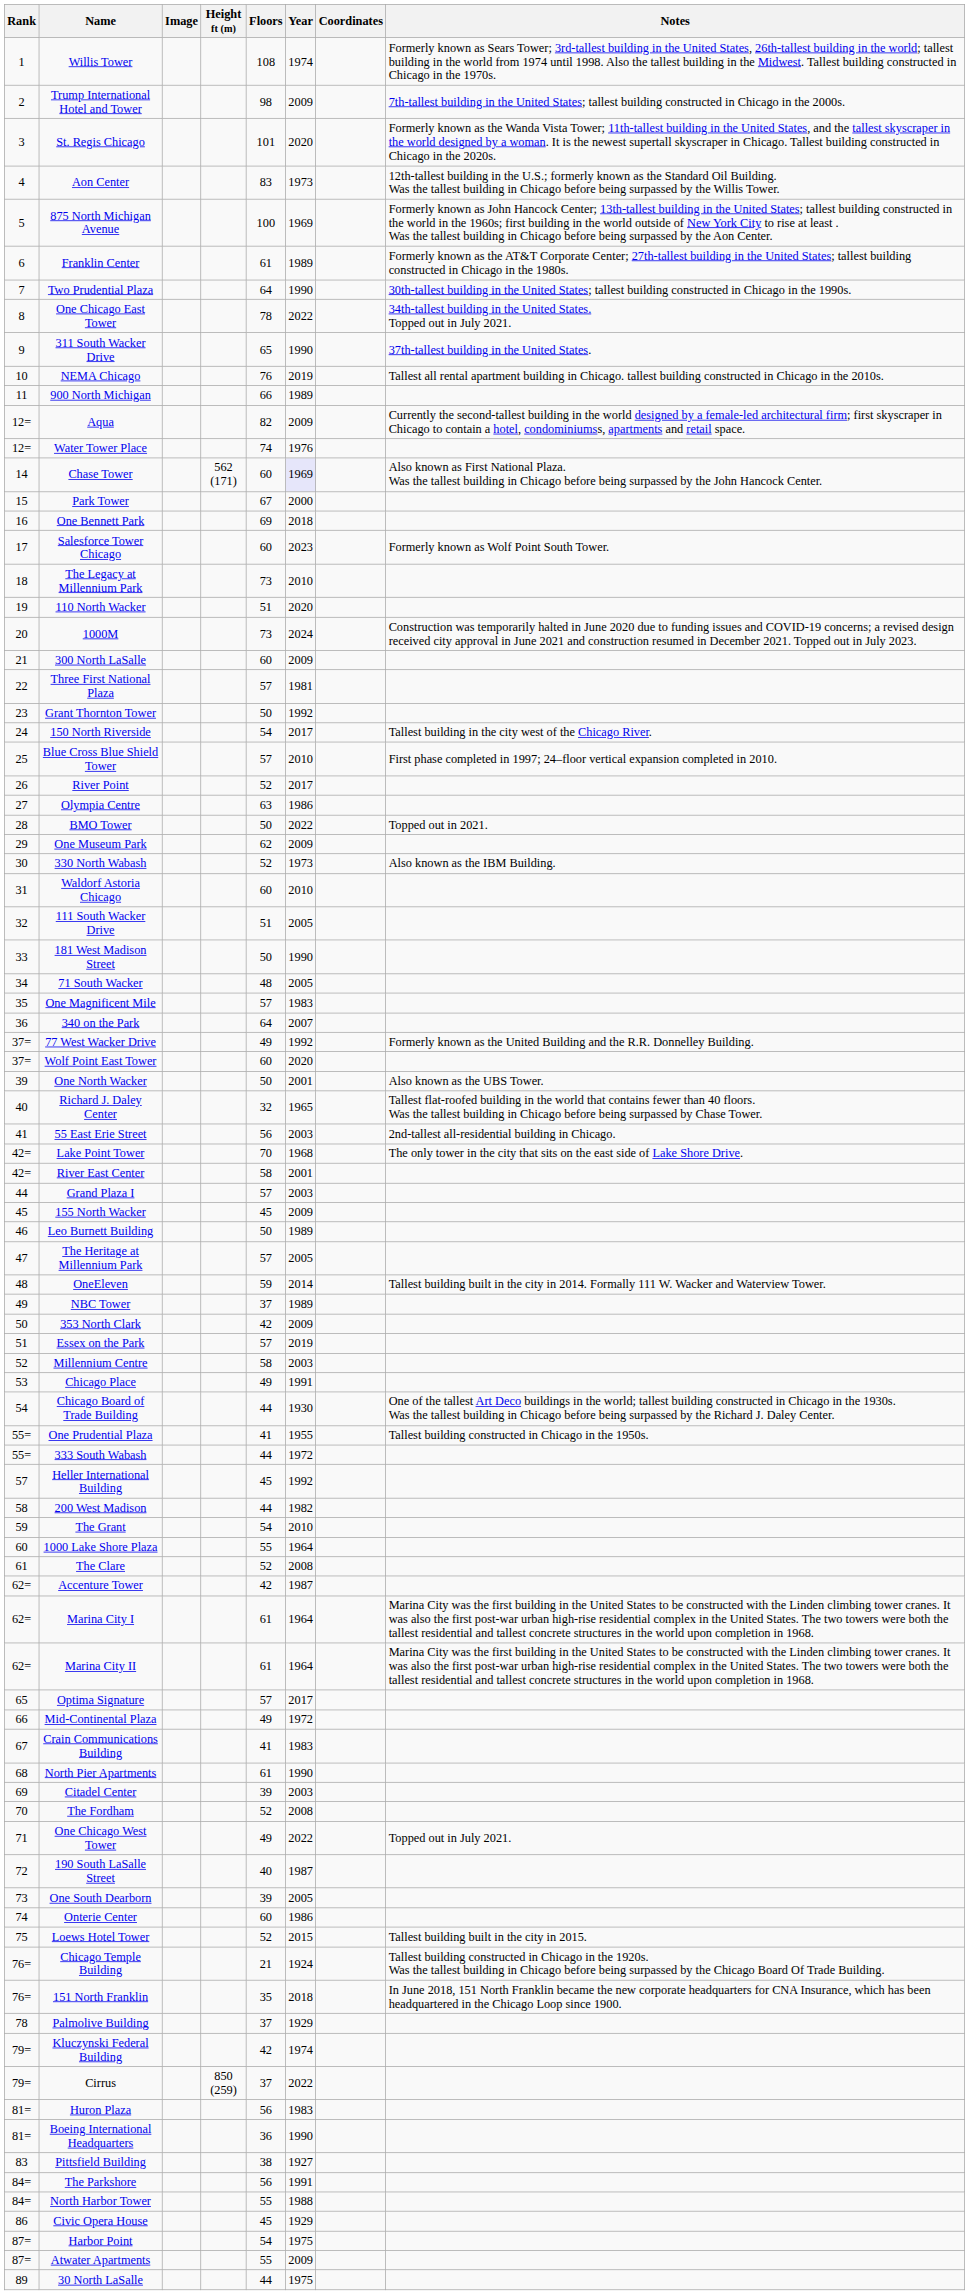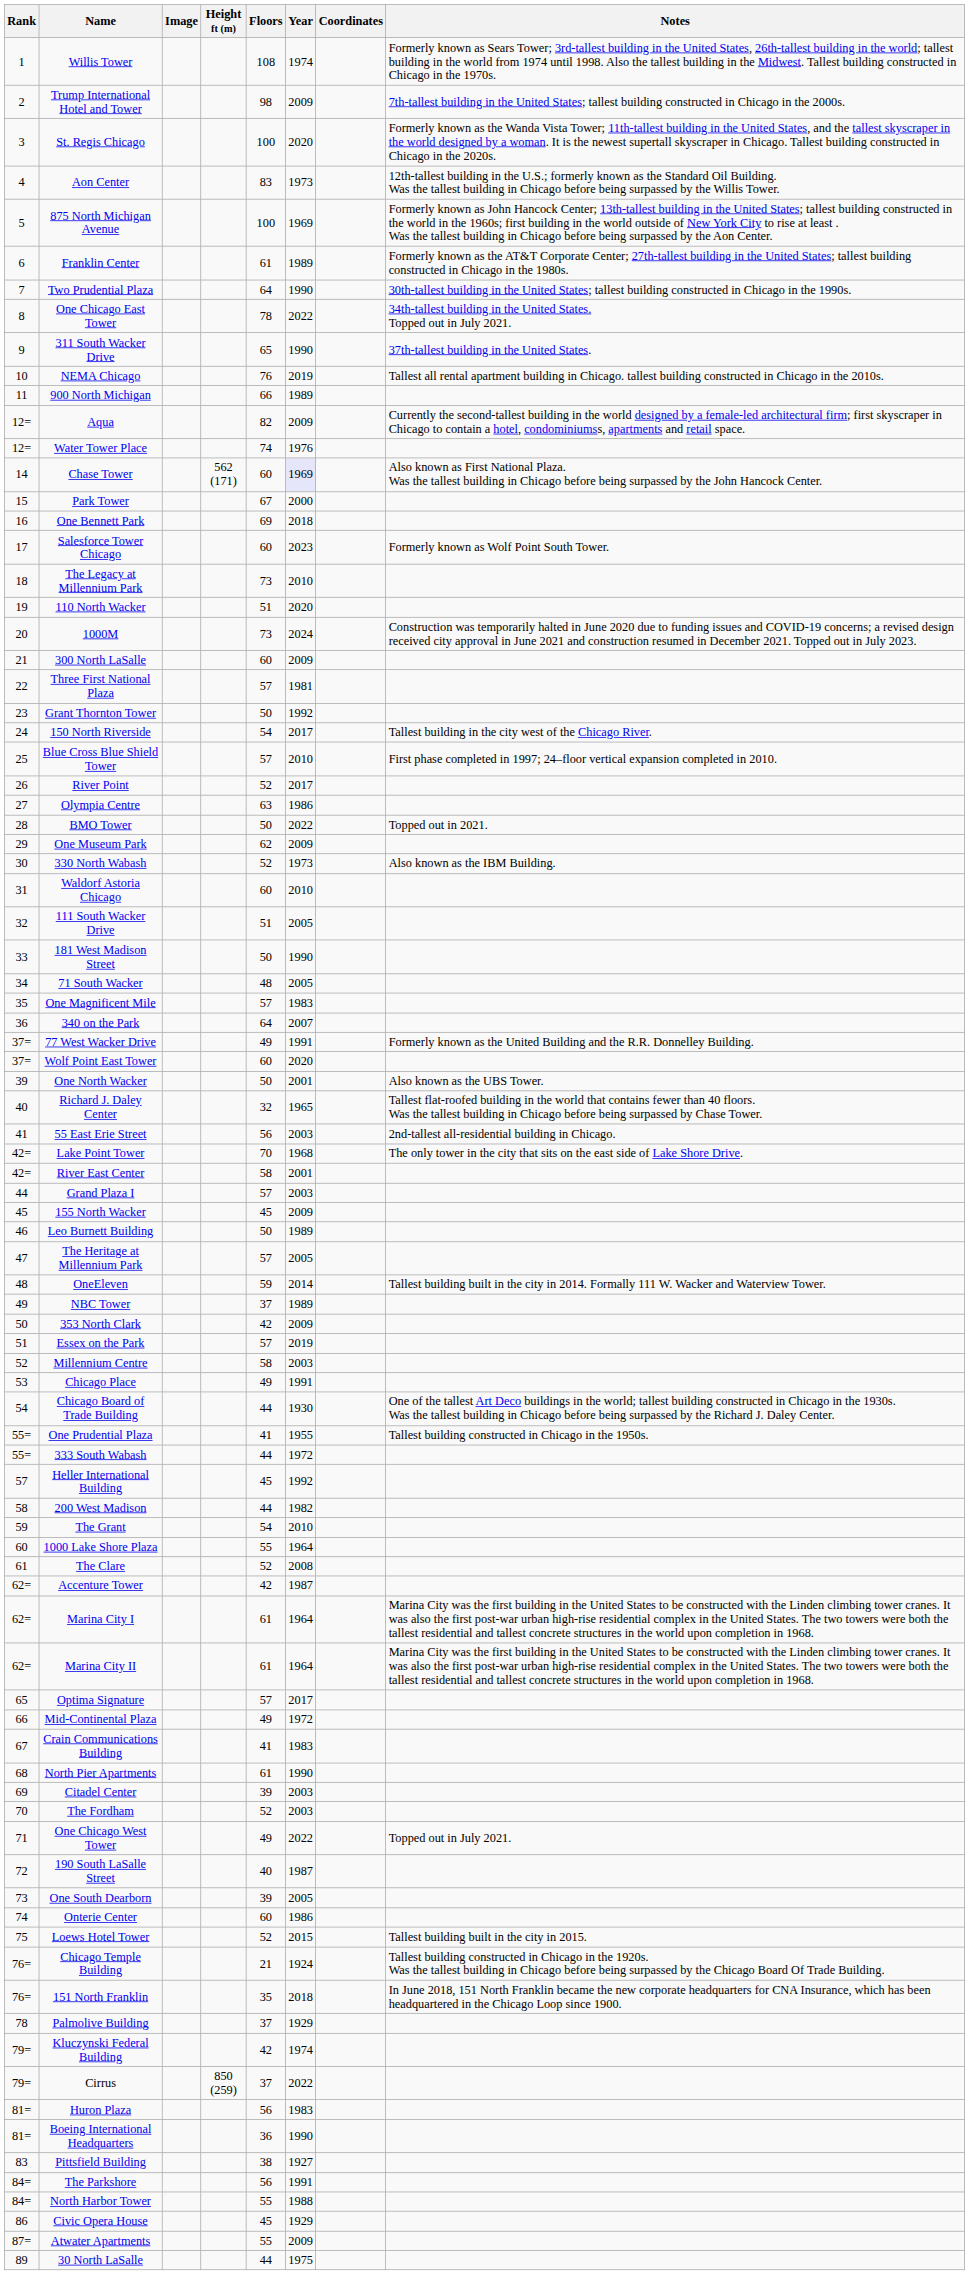St. Regis Chicago | Floors: 101 -> 100
77 West Wacker Drive | Year: 1992 -> 1991
The Fordham | Year: 2008 -> 2003
- row: 87= | Harbor Point | 54 | 1975
